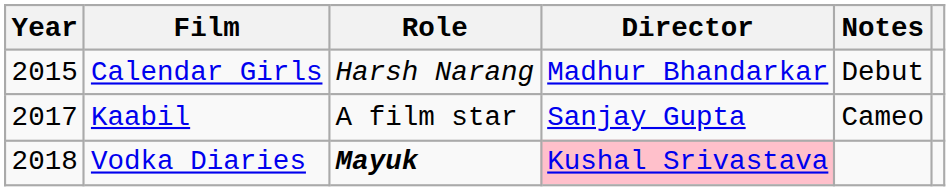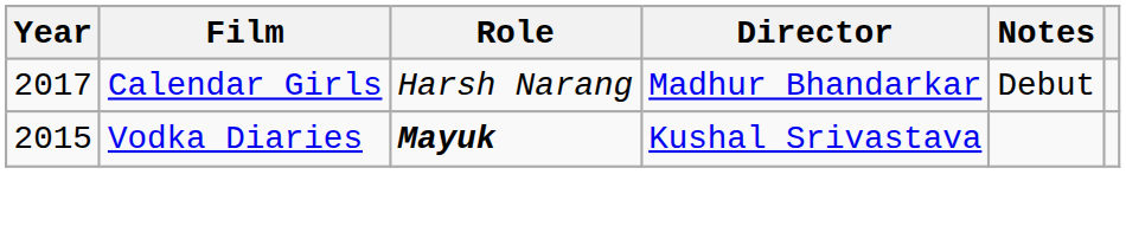Calendar Girls | Year: 2015 -> 2017
- row: 2017 | Kaabil | A film star | Sanjay Gupta | Cameo
Vodka Diaries | Year: 2018 -> 2015
Vodka Diaries | Director: pink background -> no background
